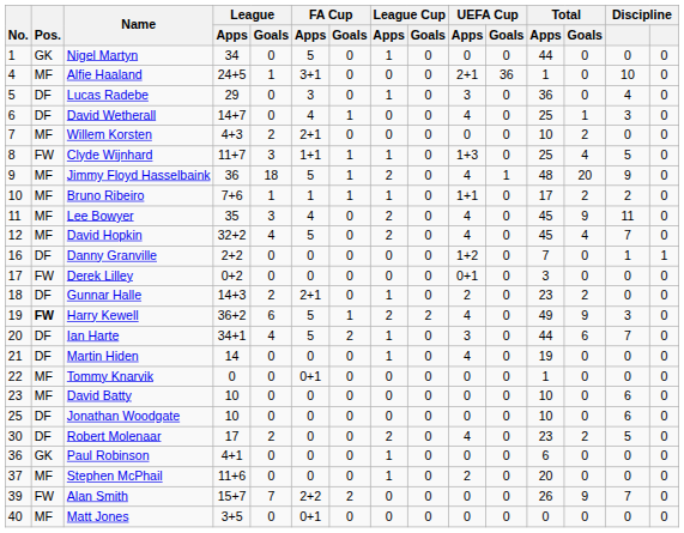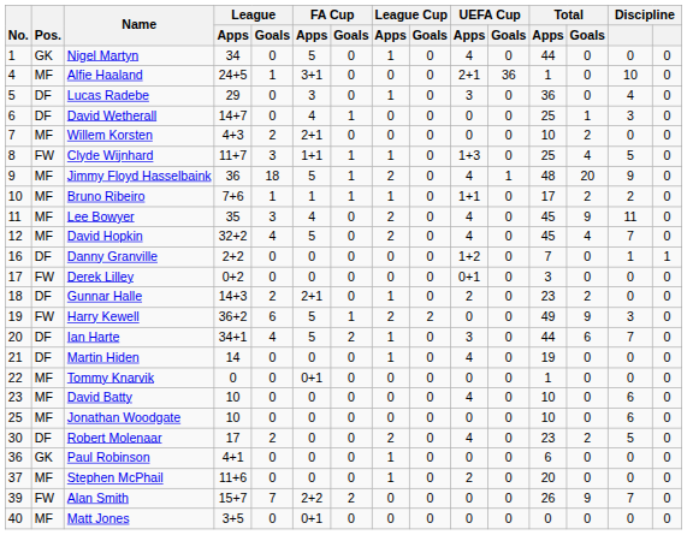Nigel Martyn | UEFA Cup / Apps: 0 -> 4
David Wetherall | UEFA Cup / Apps: 4 -> 0
Harry Kewell | Pos.: bold -> normal
Harry Kewell | UEFA Cup / Apps: 4 -> 0
David Batty | UEFA Cup / Apps: 0 -> 4
Jonathan Woodgate | Pos.: DF -> MF
